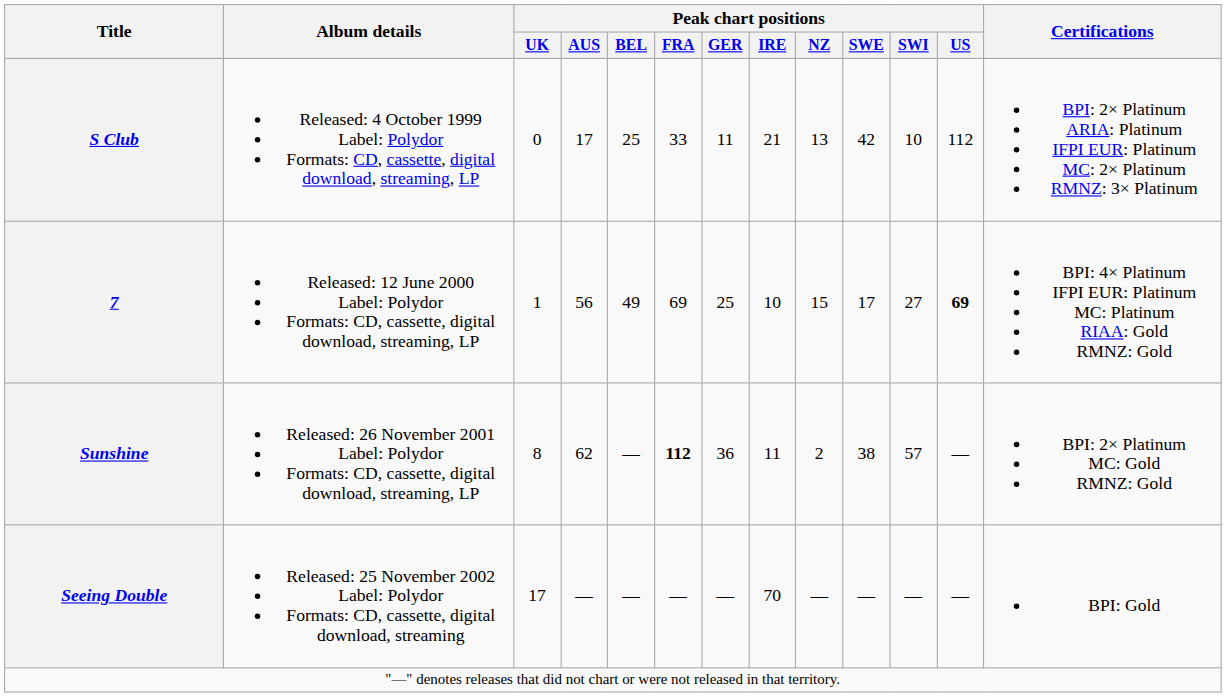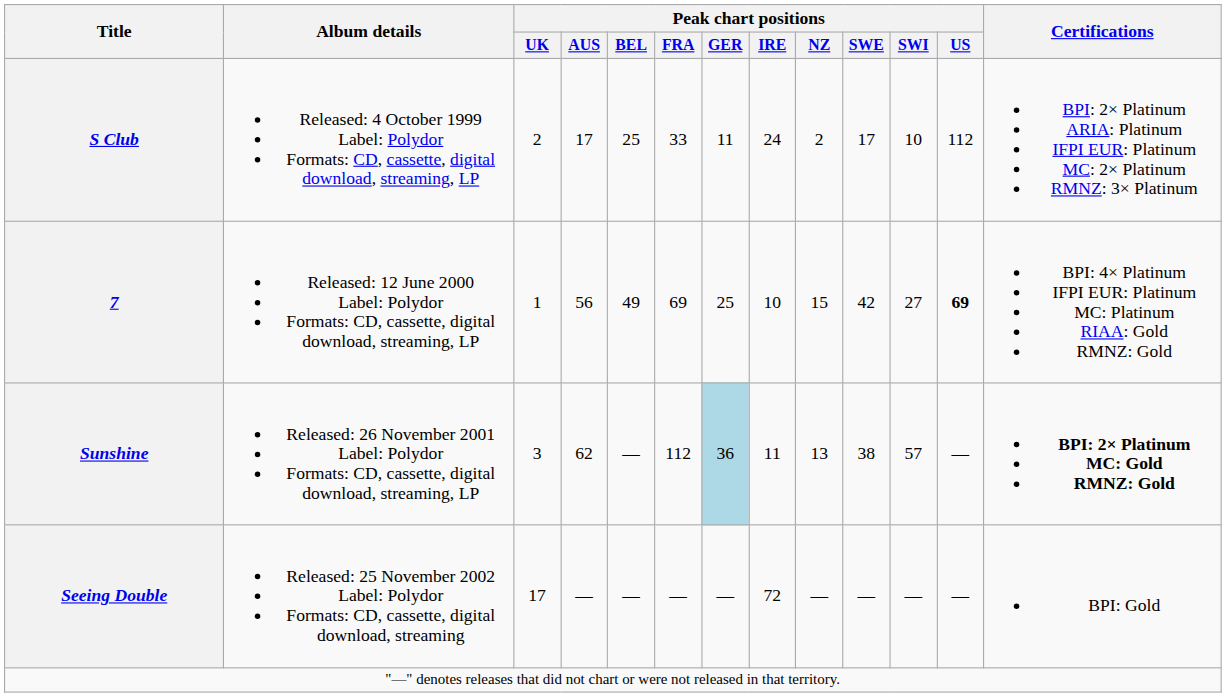S Club | Peak chart positions / UK: 0 -> 2
S Club | Peak chart positions / IRE: 21 -> 24
S Club | Peak chart positions / NZ: 13 -> 2
S Club | Peak chart positions / SWE: 42 -> 17
7 | Peak chart positions / SWE: 17 -> 42
Sunshine | Peak chart positions / UK: 8 -> 3
Sunshine | Peak chart positions / FRA: bold -> normal
Sunshine | Peak chart positions / GER: no background -> lightblue background
Sunshine | Peak chart positions / NZ: 2 -> 13
Sunshine | Certifications: normal -> bold
Seeing Double | Peak chart positions / IRE: 70 -> 72
